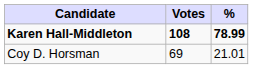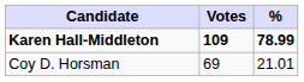Karen Hall-Middleton | Votes: 108 -> 109
